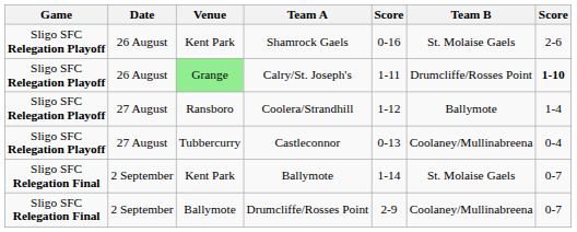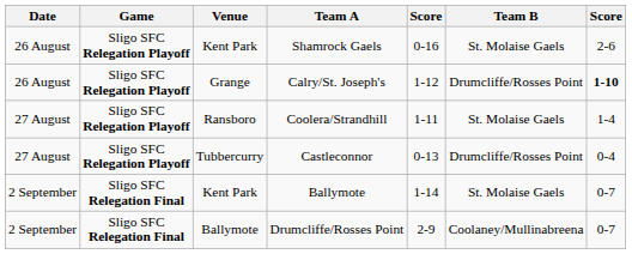columns swapped: Game <-> Date
Calry/St. Joseph's | Venue: lightgreen background -> no background
Calry/St. Joseph's | column 5: 1-11 -> 1-12
Coolera/Strandhill | column 5: 1-12 -> 1-11
Coolera/Strandhill | Team B: Ballymote -> St. Molaise Gaels
Castleconnor | Team B: Coolaney/Mullinabreena -> Drumcliffe/Rosses Point
